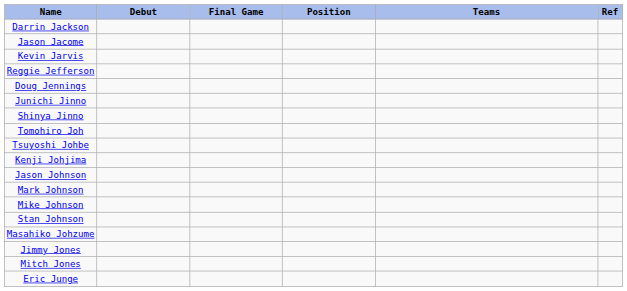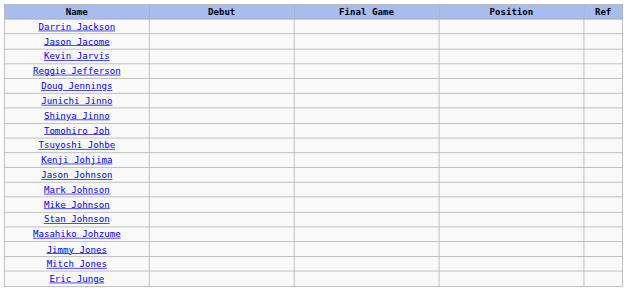- column: Teams
